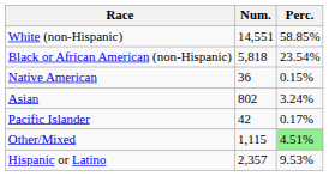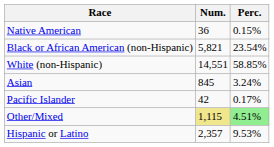rows swapped: White (non-Hispanic) <-> Native American
Black or African American (non-Hispanic) | Num.: 5,818 -> 5,821
Asian | Num.: 802 -> 845
Other/Mixed | Num.: no background -> khaki background
